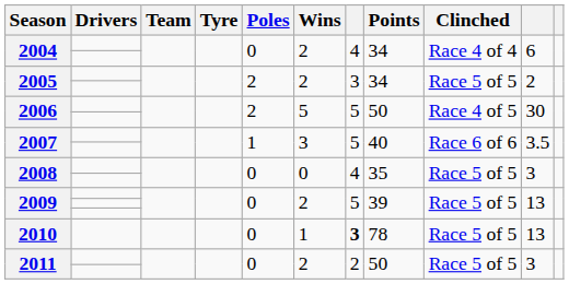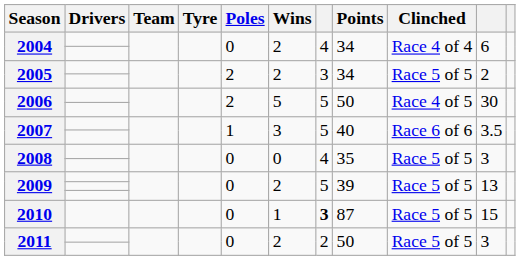2010 | Points: 78 -> 87
2010 | column 10: 13 -> 15
